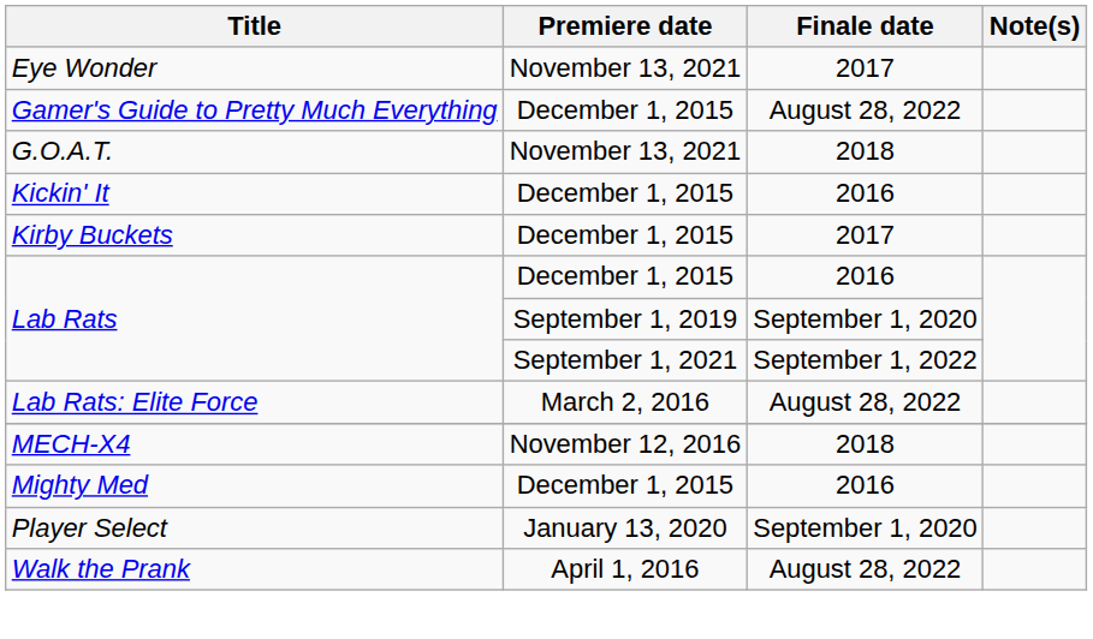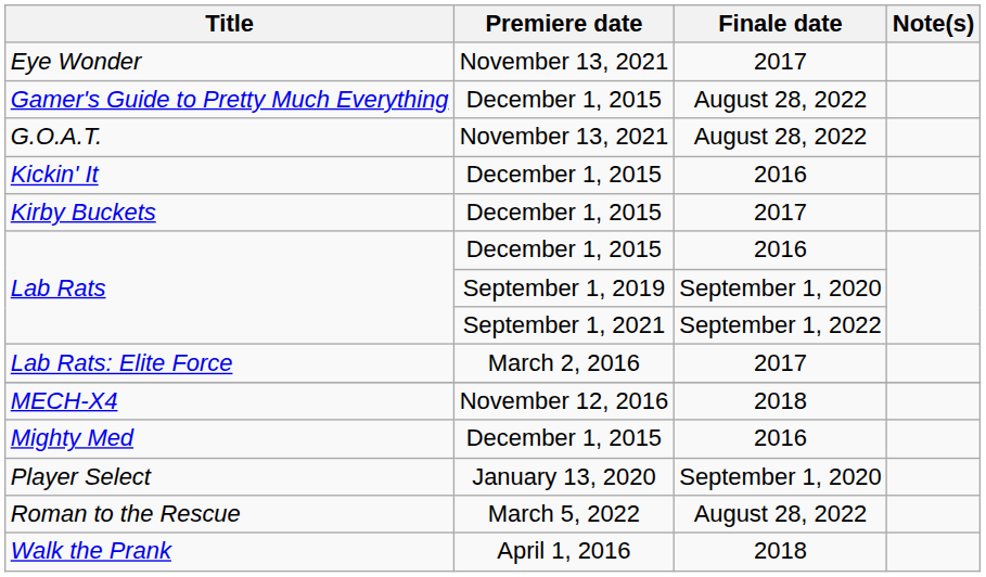G.O.A.T. | Finale date: 2018 -> August 28, 2022
Lab Rats: Elite Force | Finale date: August 28, 2022 -> 2017
+ row: Roman to the Rescue | March 5, 2022 | August 28, 2022
Walk the Prank | Finale date: August 28, 2022 -> 2018
